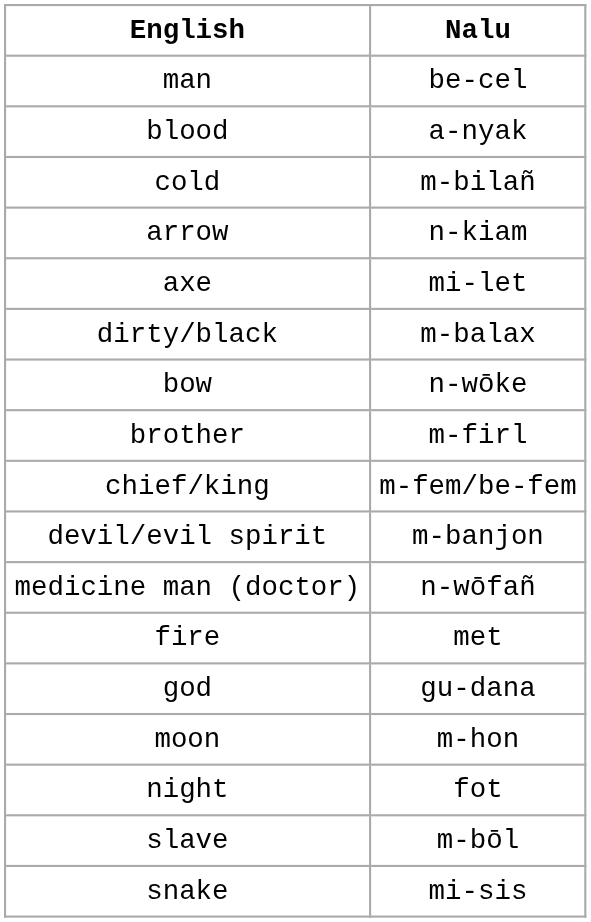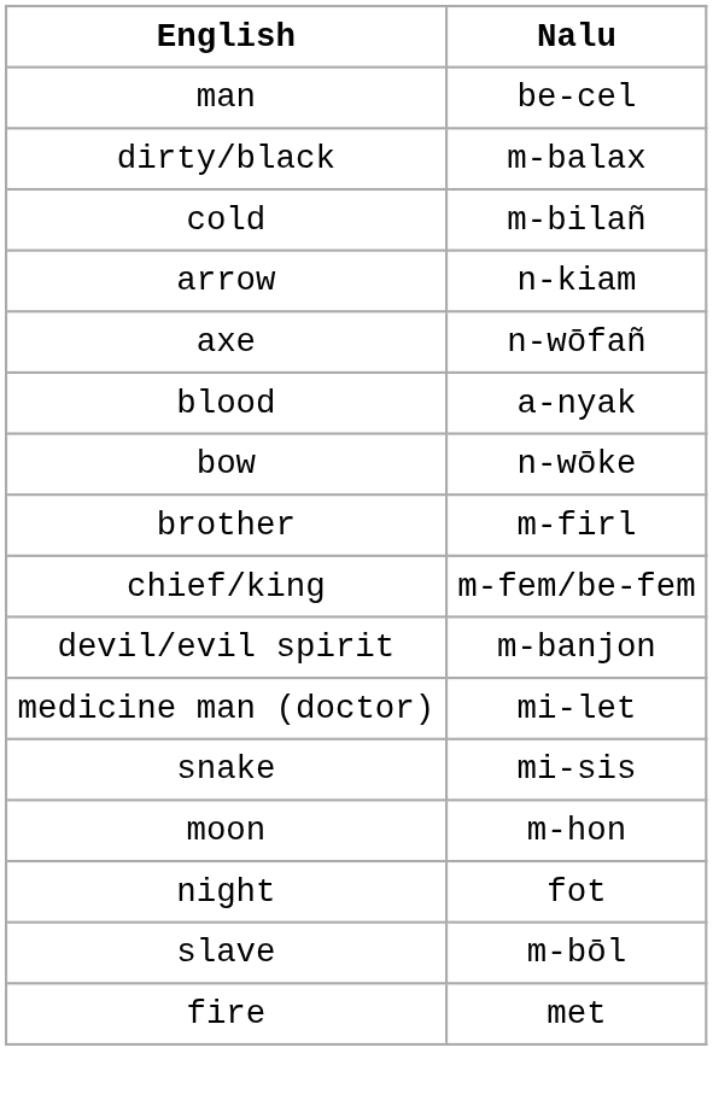rows swapped: dirty/black <-> blood
axe | Nalu: mi-let -> n-wōfañ
medicine man (doctor) | Nalu: n-wōfañ -> mi-let
rows swapped: fire <-> snake
- row: god | gu-dana
